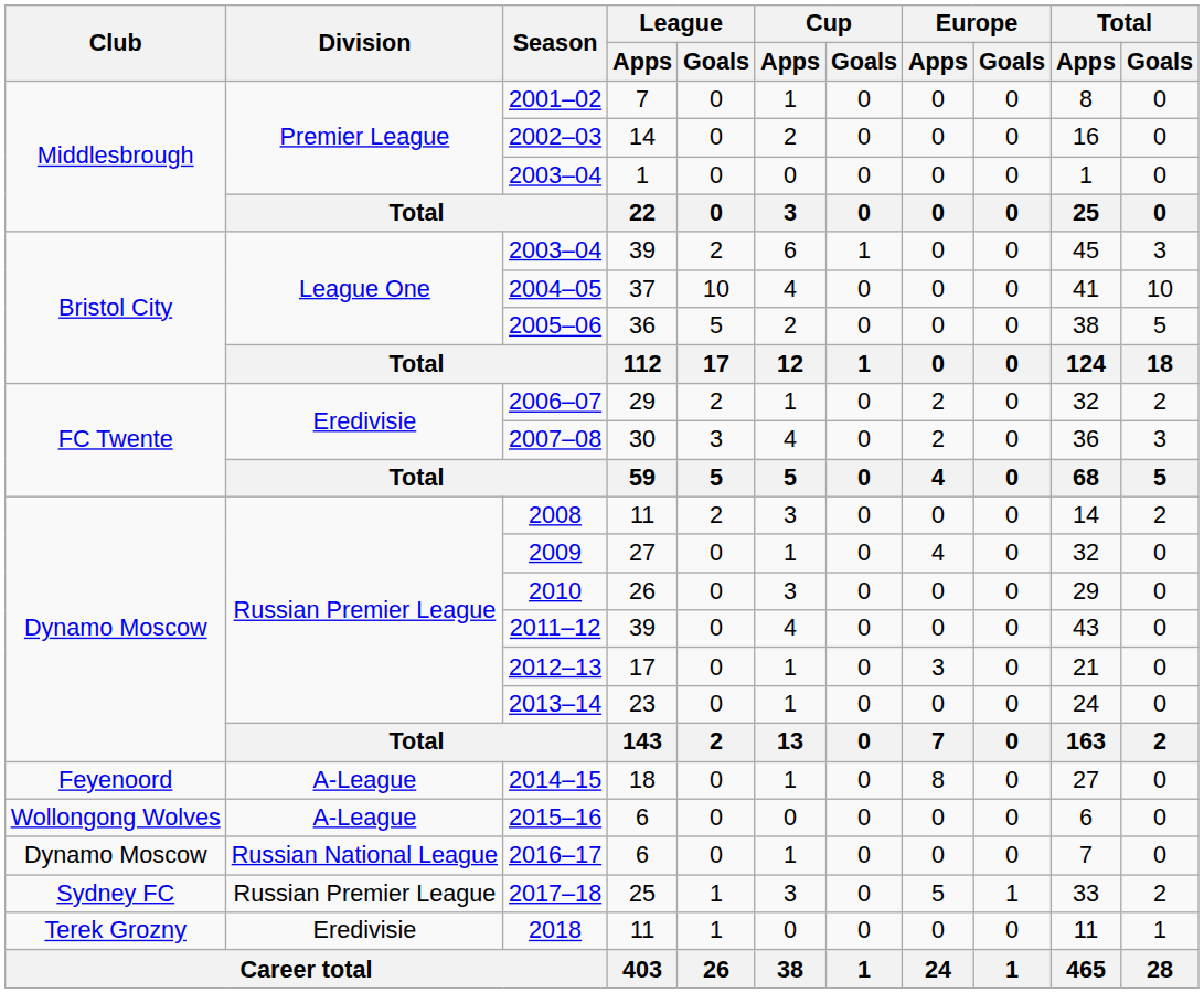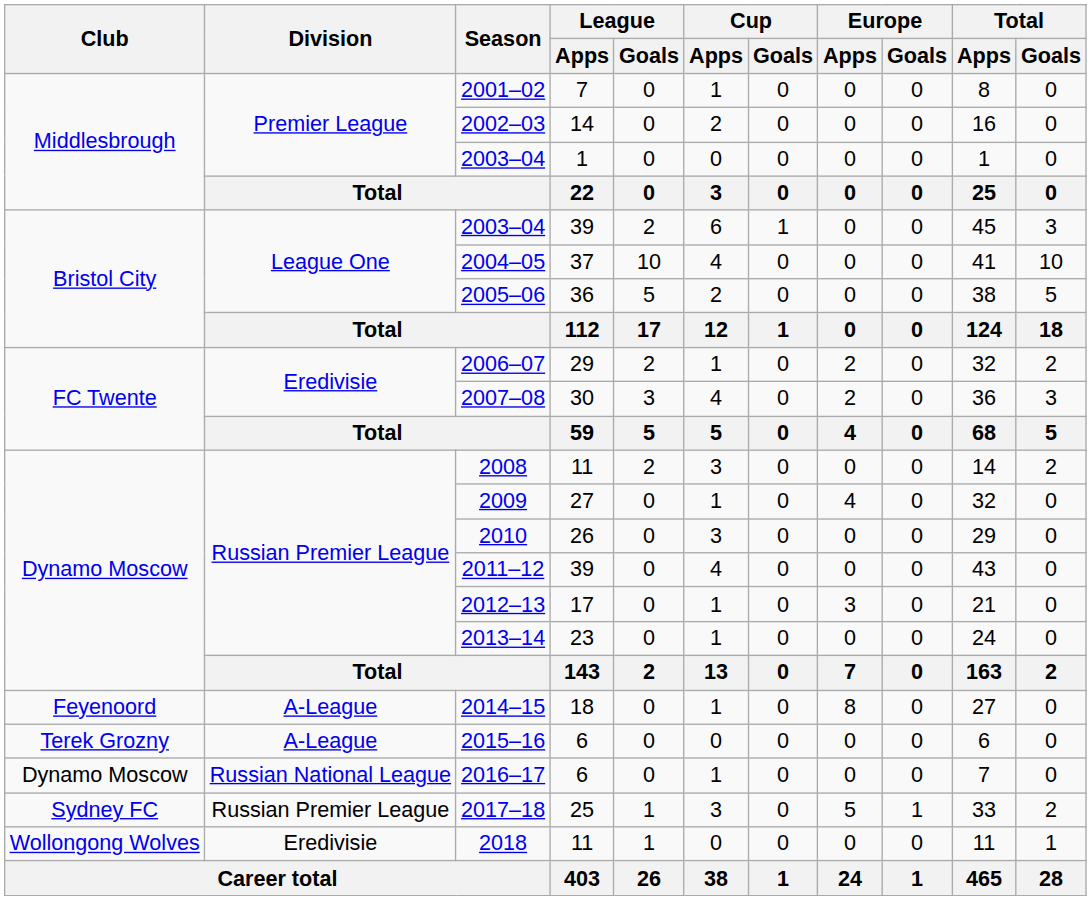2015–16 | Club: Wollongong Wolves -> Terek Grozny
2018 | Club: Terek Grozny -> Wollongong Wolves
